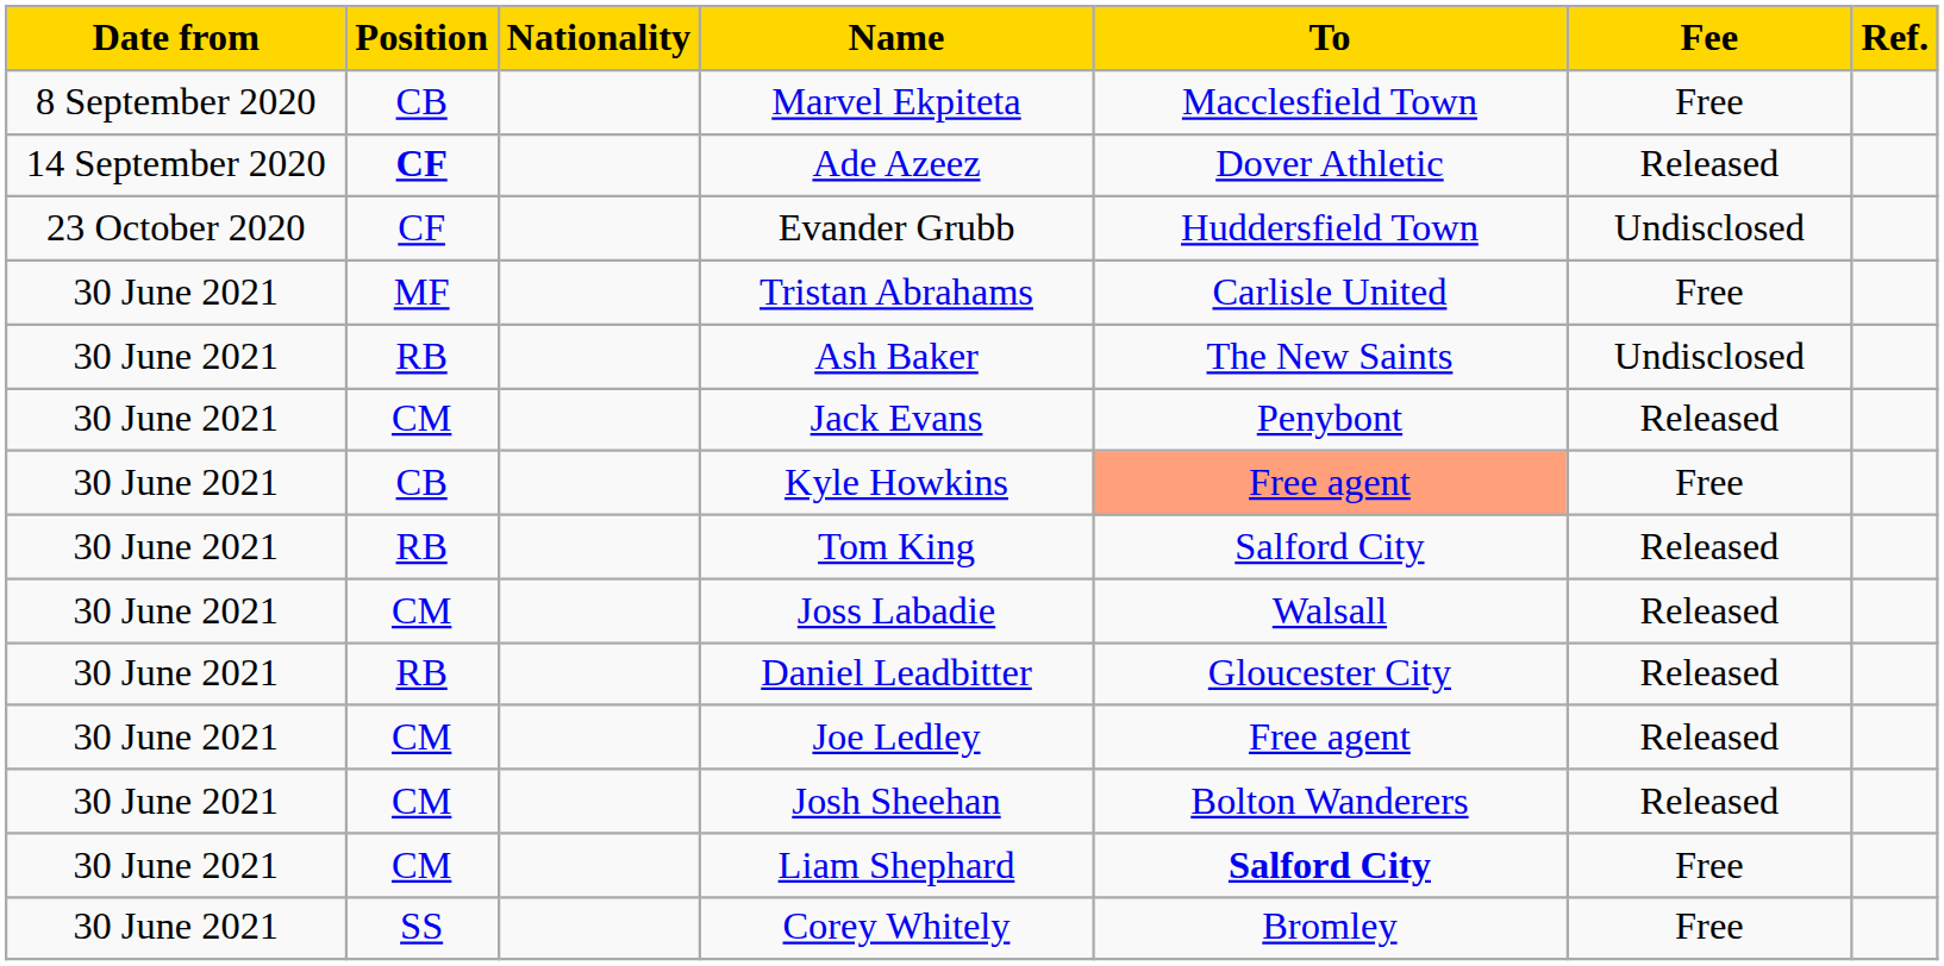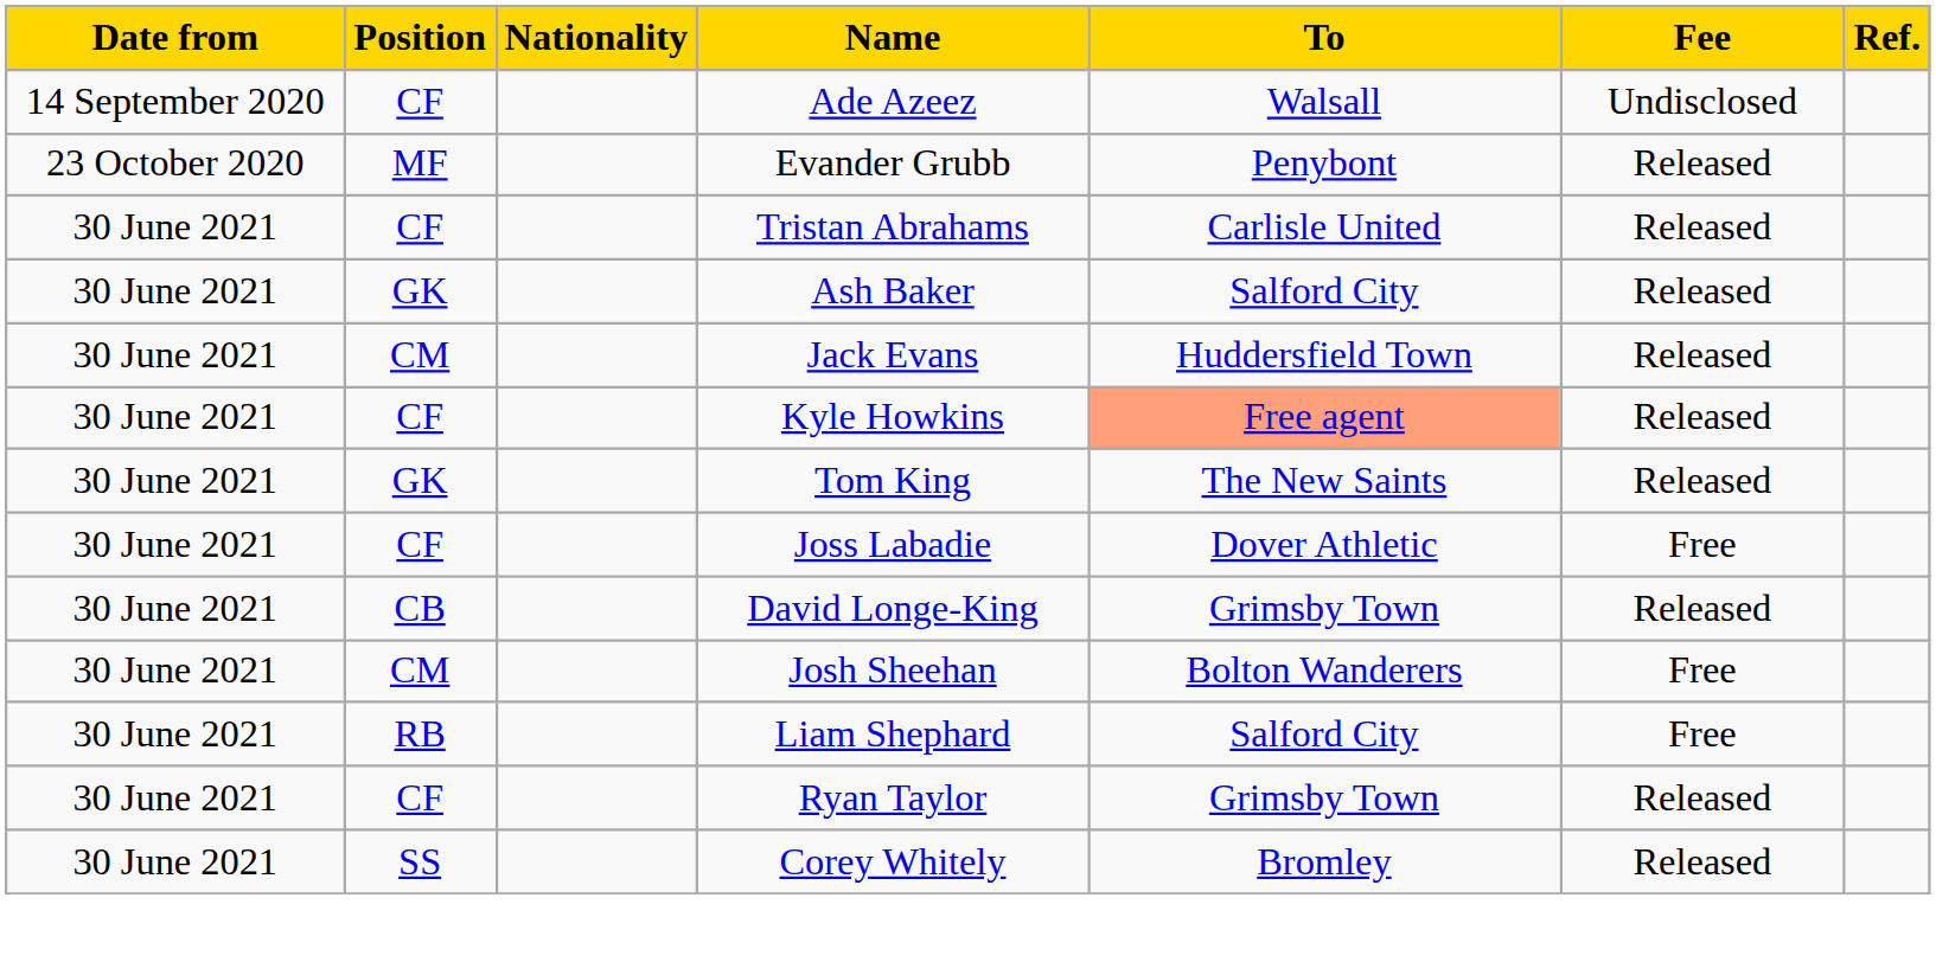- row: 8 September 2020 | CB | Marvel Ekpiteta | Macclesfield Town | Free
Ade Azeez | Position: bold -> normal
Ade Azeez | To: Dover Athletic -> Walsall
Ade Azeez | Fee: Released -> Undisclosed
Evander Grubb | Position: CF -> MF
Evander Grubb | To: Huddersfield Town -> Penybont
Evander Grubb | Fee: Undisclosed -> Released
Tristan Abrahams | Position: MF -> CF
Tristan Abrahams | Fee: Free -> Released
Ash Baker | Position: RB -> GK
Ash Baker | To: The New Saints -> Salford City
Ash Baker | Fee: Undisclosed -> Released
Jack Evans | To: Penybont -> Huddersfield Town
Kyle Howkins | Position: CB -> CF
Kyle Howkins | Fee: Free -> Released
Tom King | Position: RB -> GK
Tom King | To: Salford City -> The New Saints
Joss Labadie | Position: CM -> CF
Joss Labadie | To: Walsall -> Dover Athletic
Joss Labadie | Fee: Released -> Free
- row: 30 June 2021 | RB | Daniel Leadbitter | Gloucester City | Released
- row: 30 June 2021 | CM | Joe Ledley | Free agent | Released
+ row: 30 June 2021 | CB | David Longe-King | Grimsby Town | Released
Josh Sheehan | Fee: Released -> Free
Liam Shephard | Position: CM -> RB
Liam Shephard | To: bold -> normal
+ row: 30 June 2021 | CF | Ryan Taylor | Grimsby Town | Released
Corey Whitely | Fee: Free -> Released
